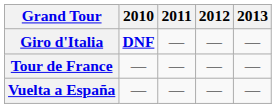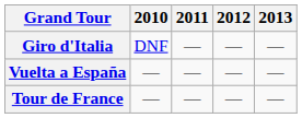Giro d'Italia | 2010: bold -> normal
rows swapped: Tour de France <-> Vuelta a España
